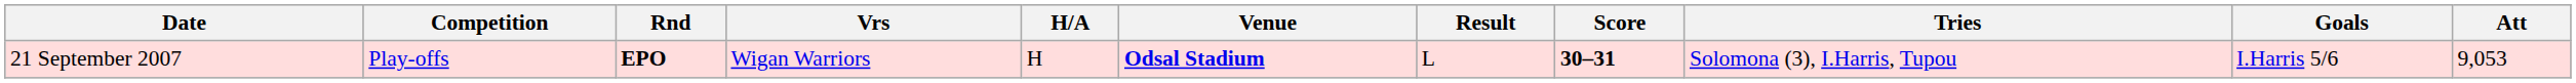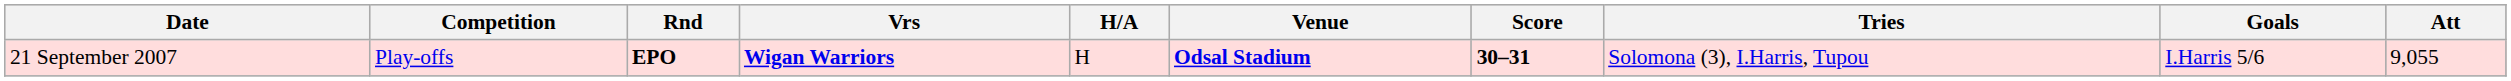- column: Result | L
21 September 2007 | Vrs: normal -> bold
21 September 2007 | Att: 9,053 -> 9,055
